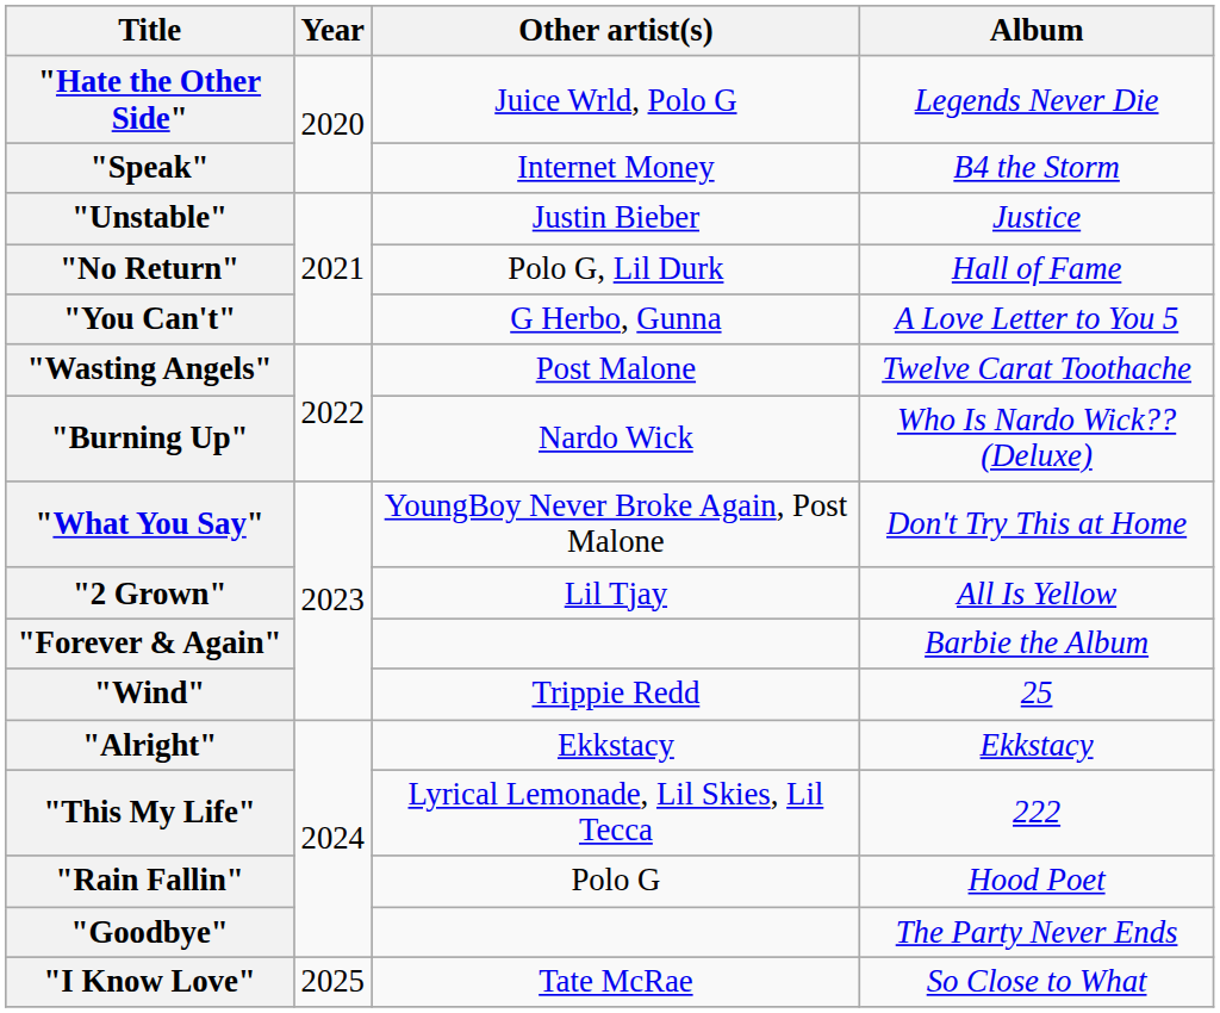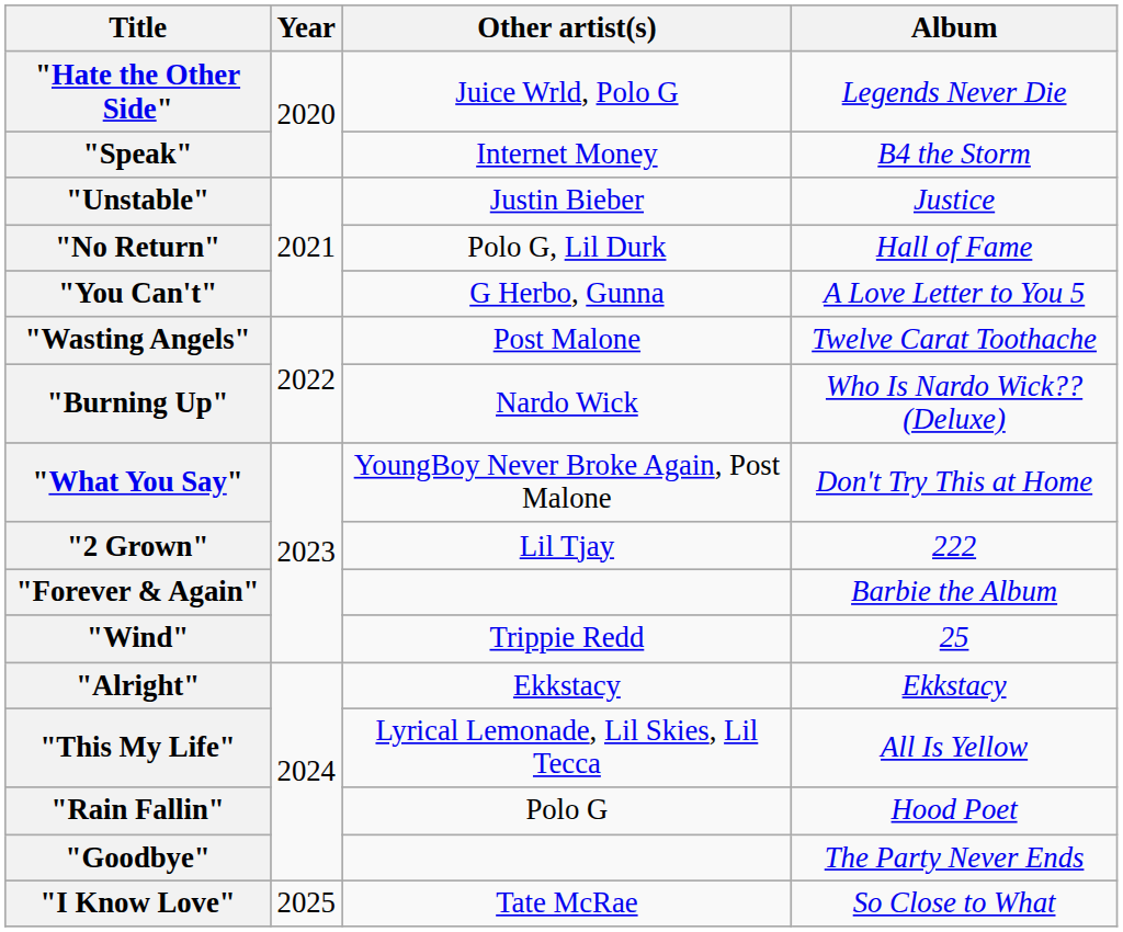"2 Grown" | Album: All Is Yellow -> 222
"This My Life" | Album: 222 -> All Is Yellow
